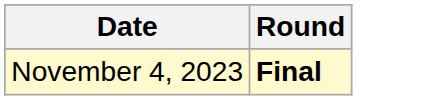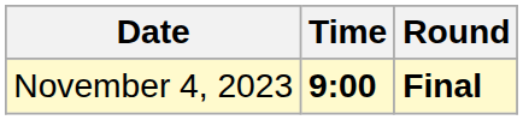+ column: Time | 9:00
